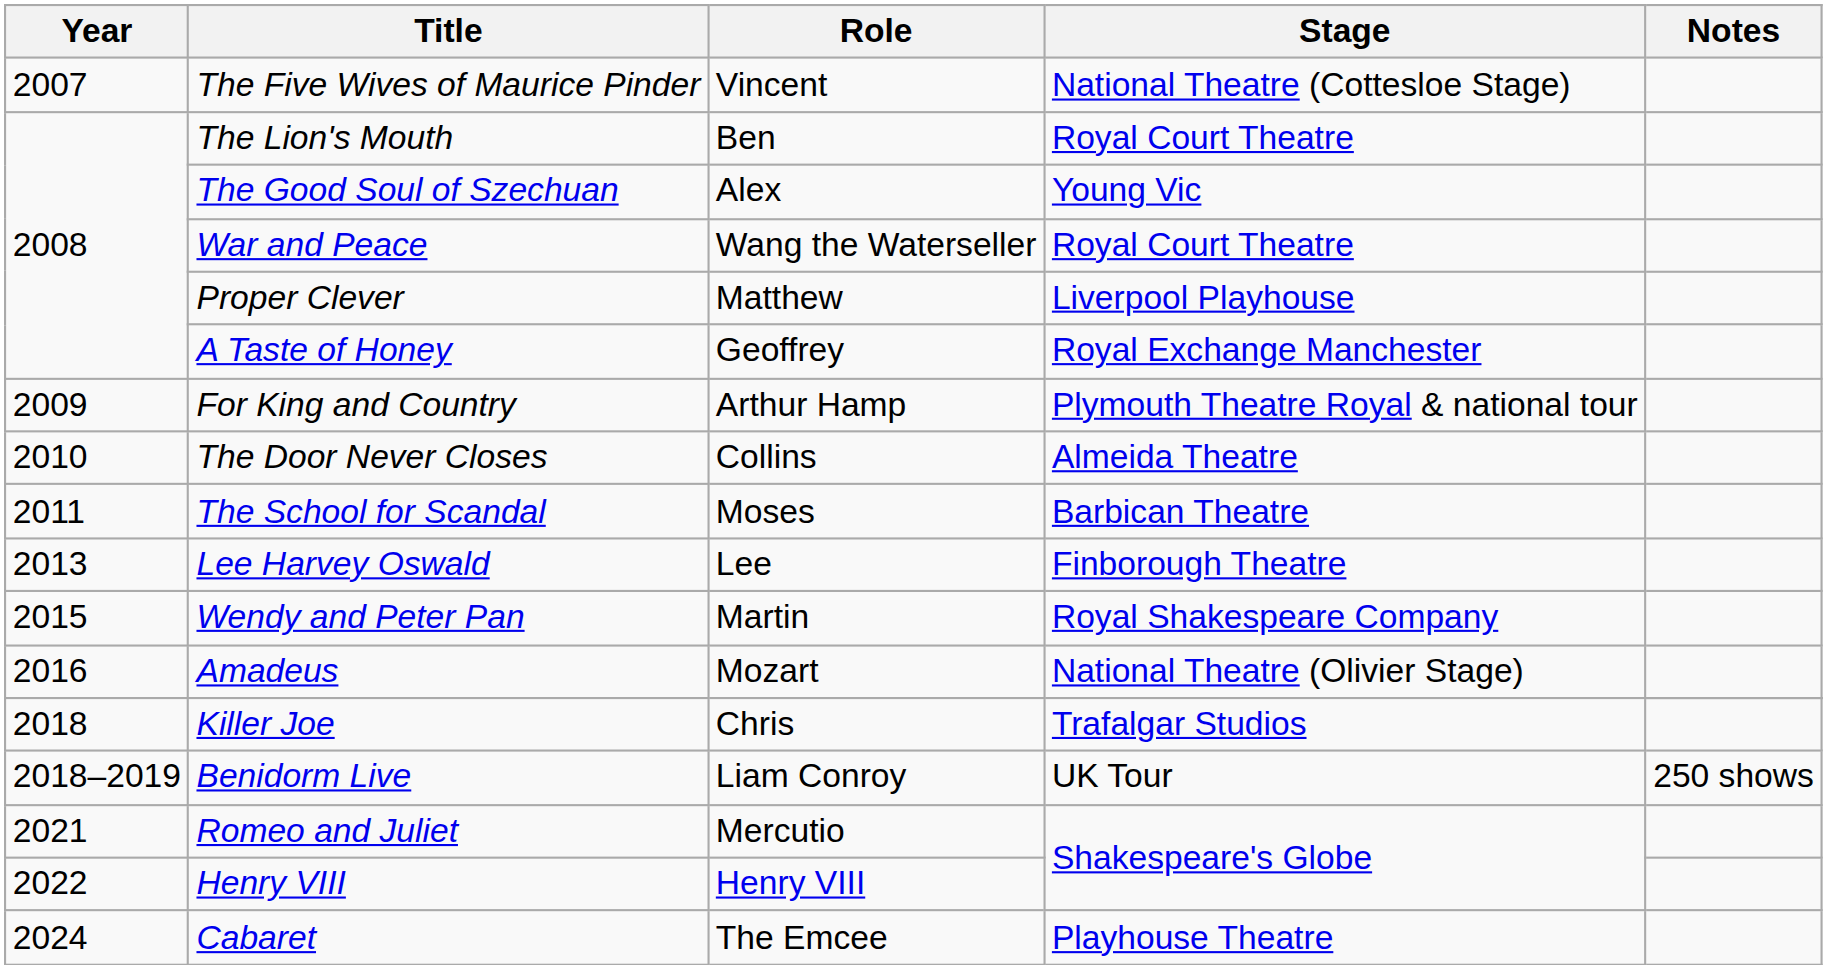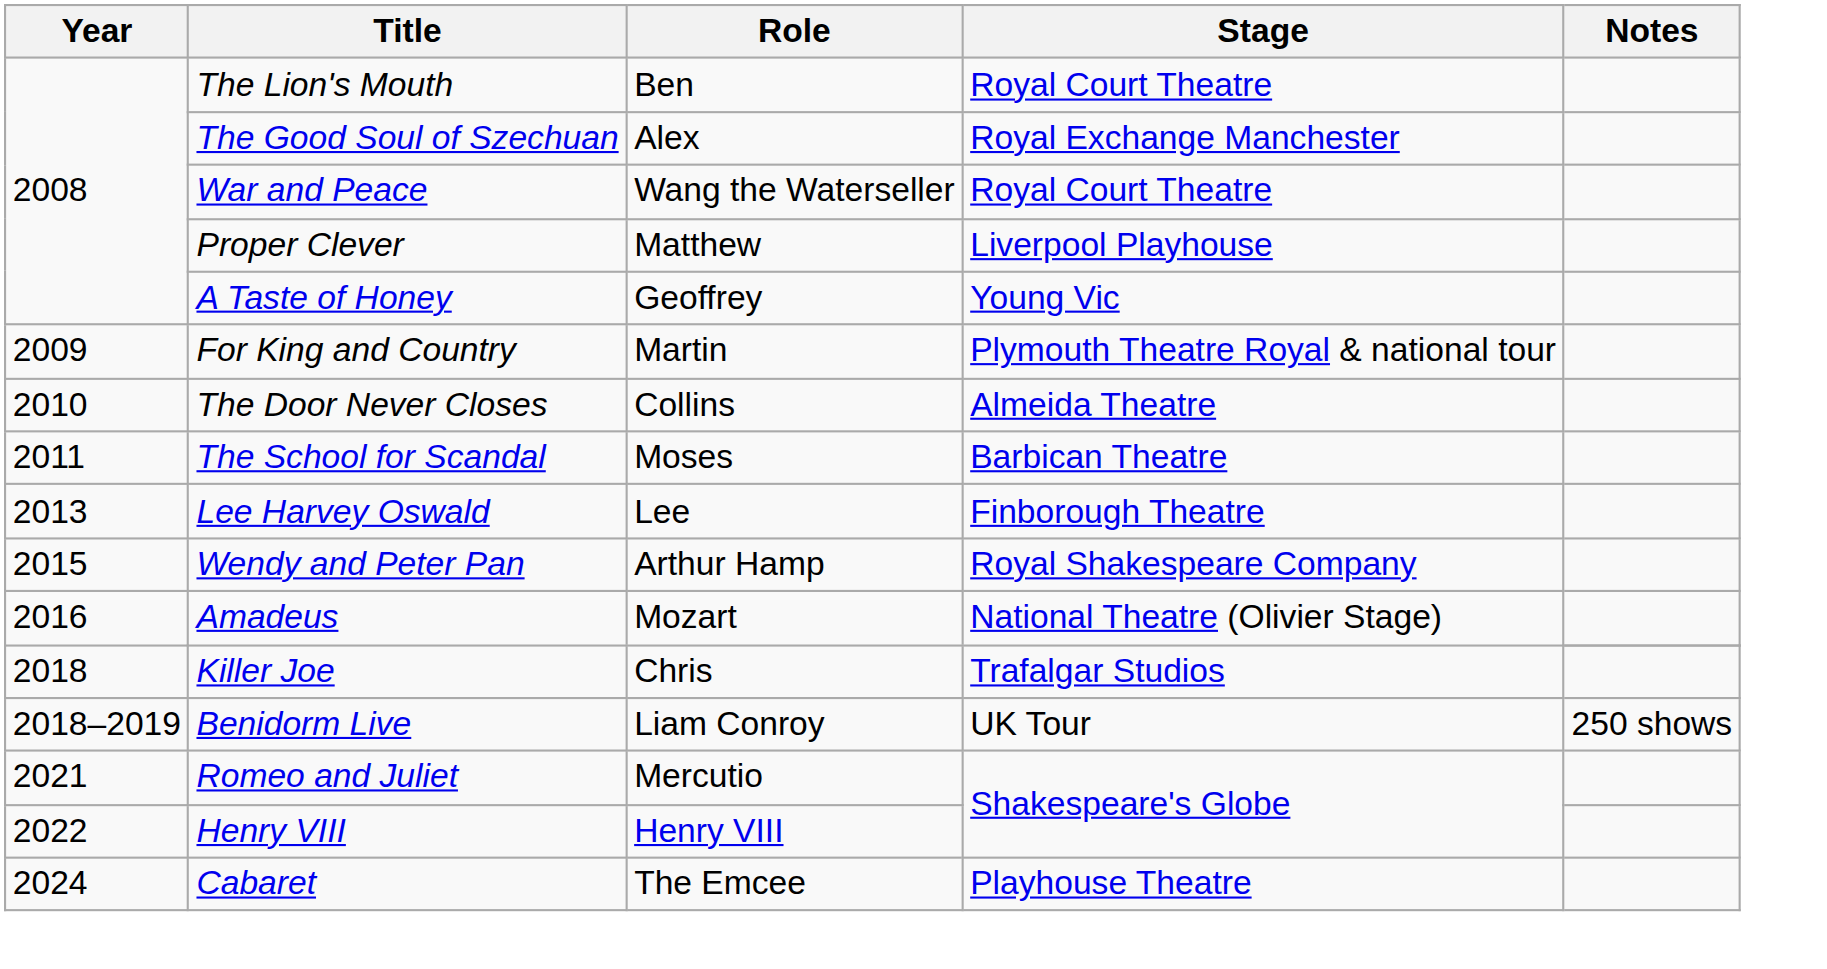- row: 2007 | The Five Wives of Maurice Pinder | Vincent | National Theatre (Cottesloe Stage)
The Good Soul of Szechuan | Stage: Young Vic -> Royal Exchange Manchester
A Taste of Honey | Stage: Royal Exchange Manchester -> Young Vic
For King and Country | Role: Arthur Hamp -> Martin
Wendy and Peter Pan | Role: Martin -> Arthur Hamp
